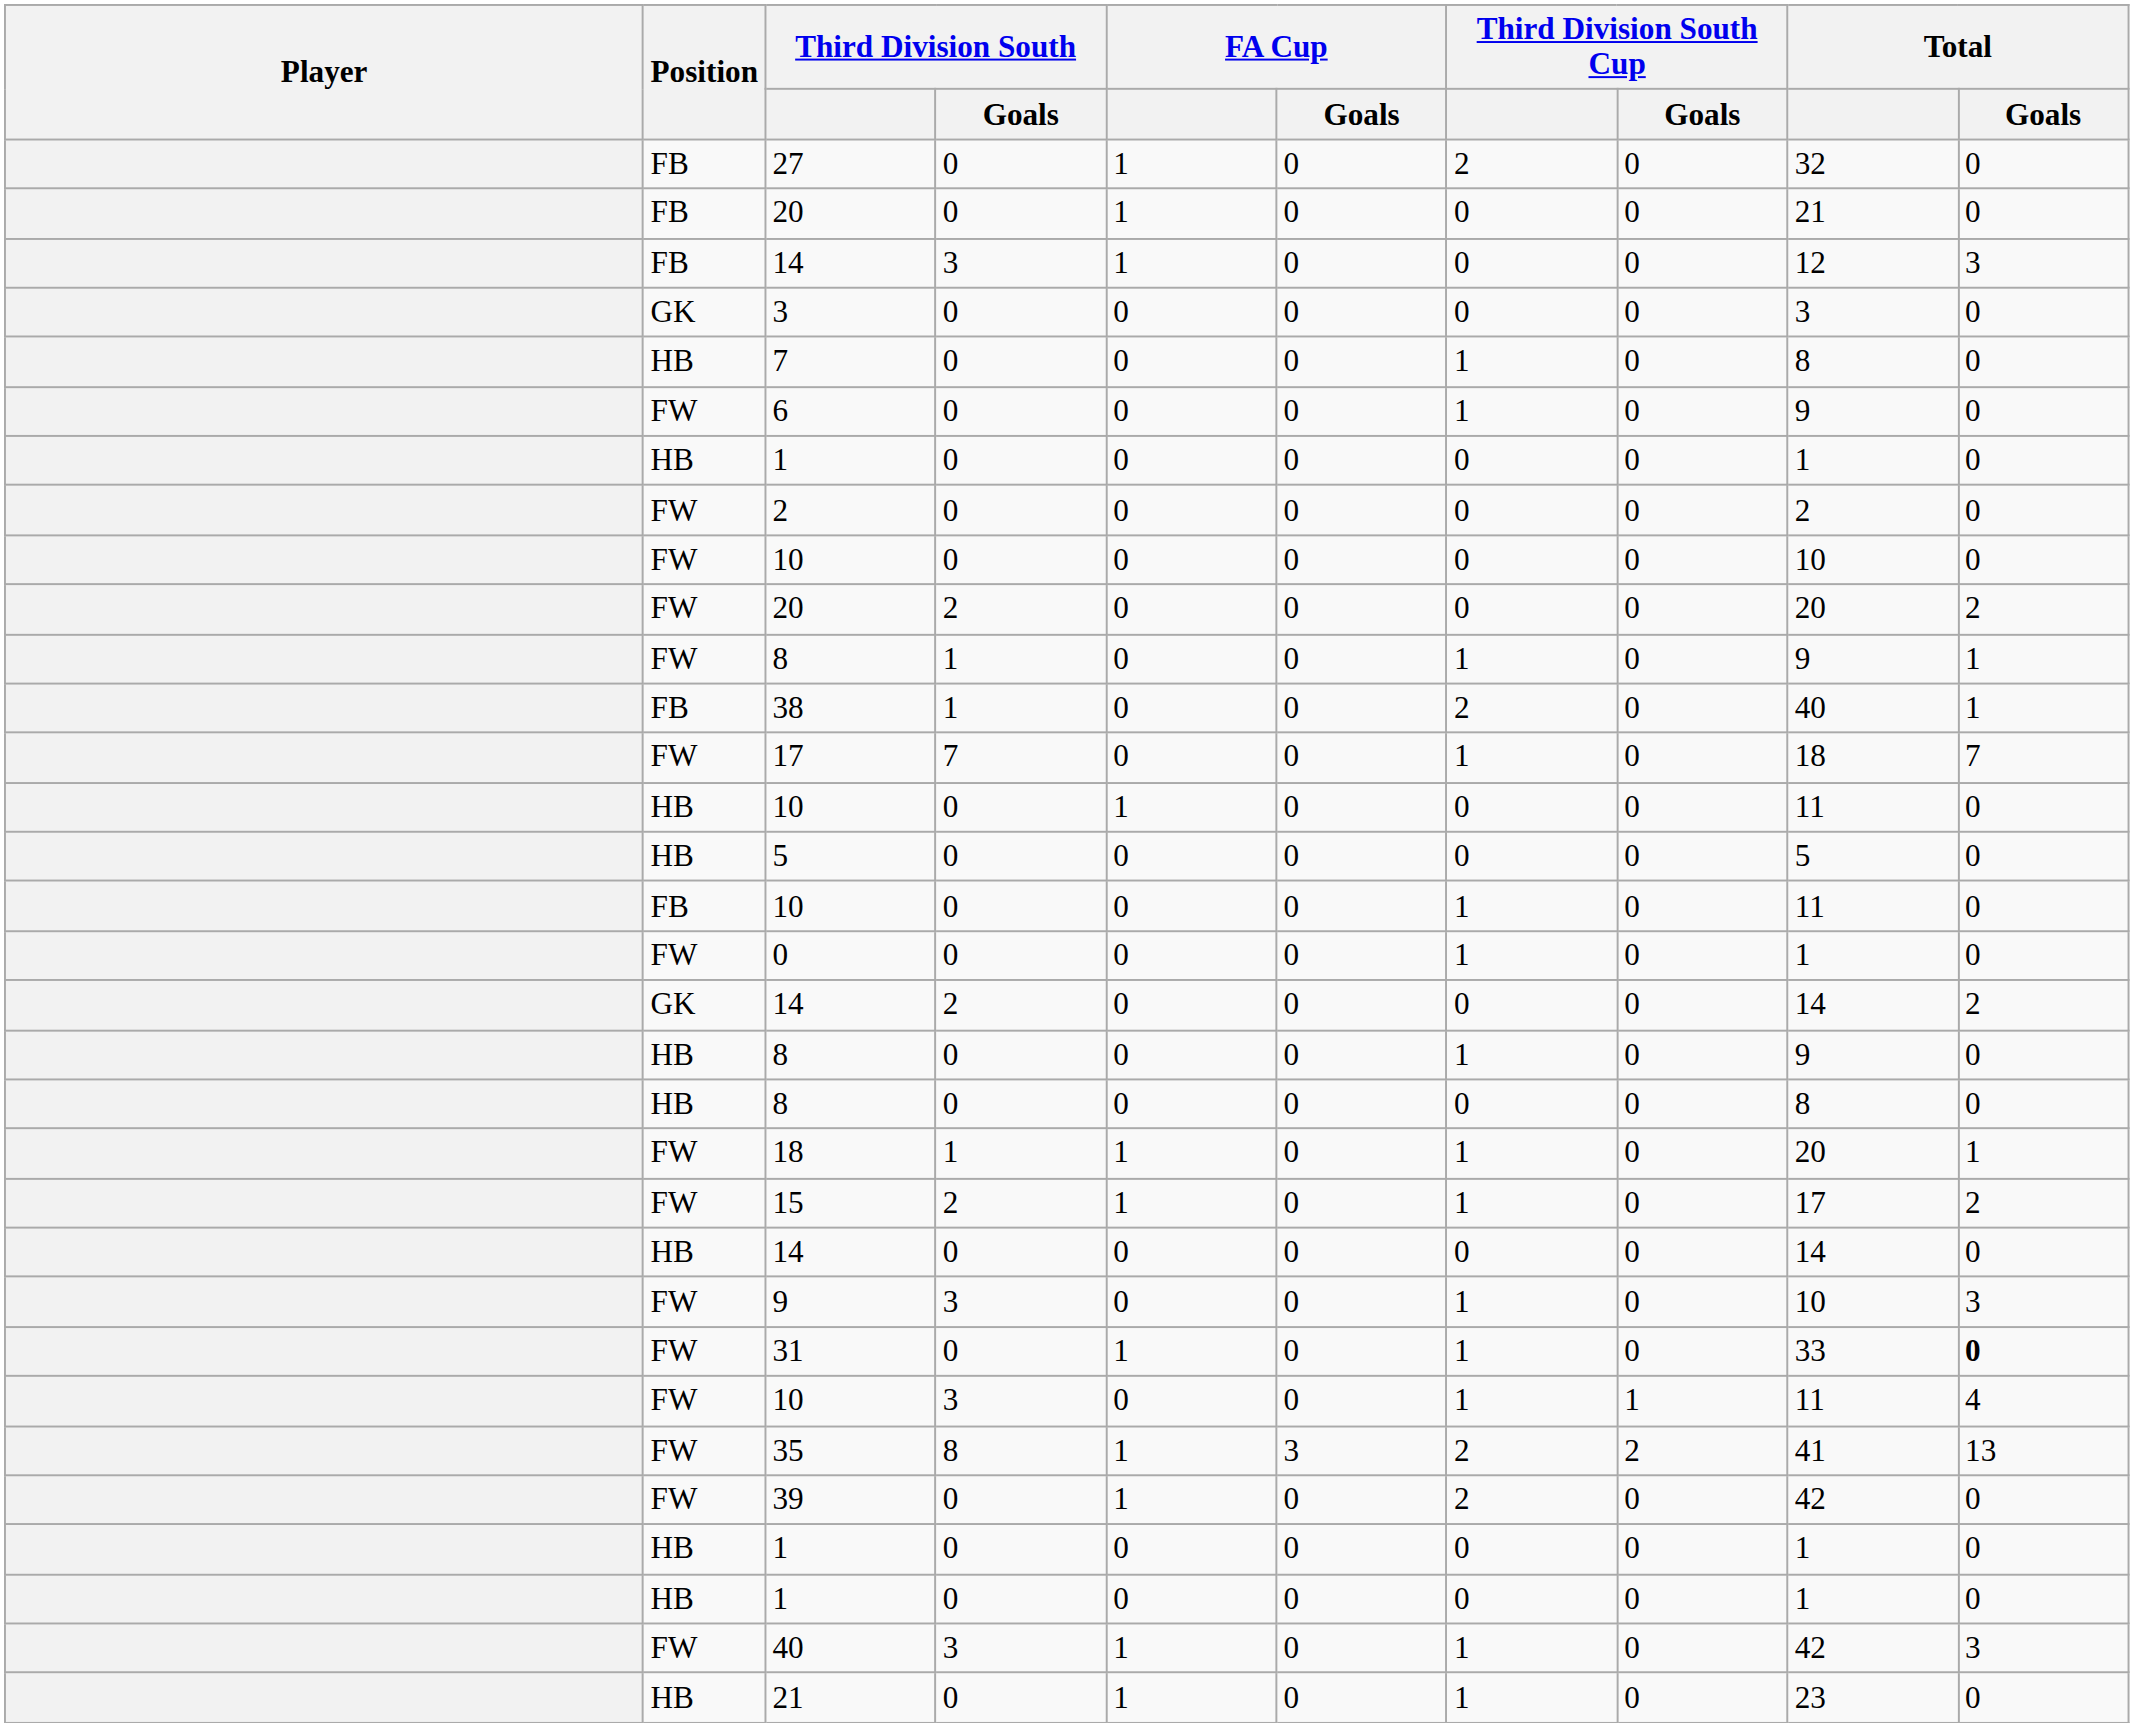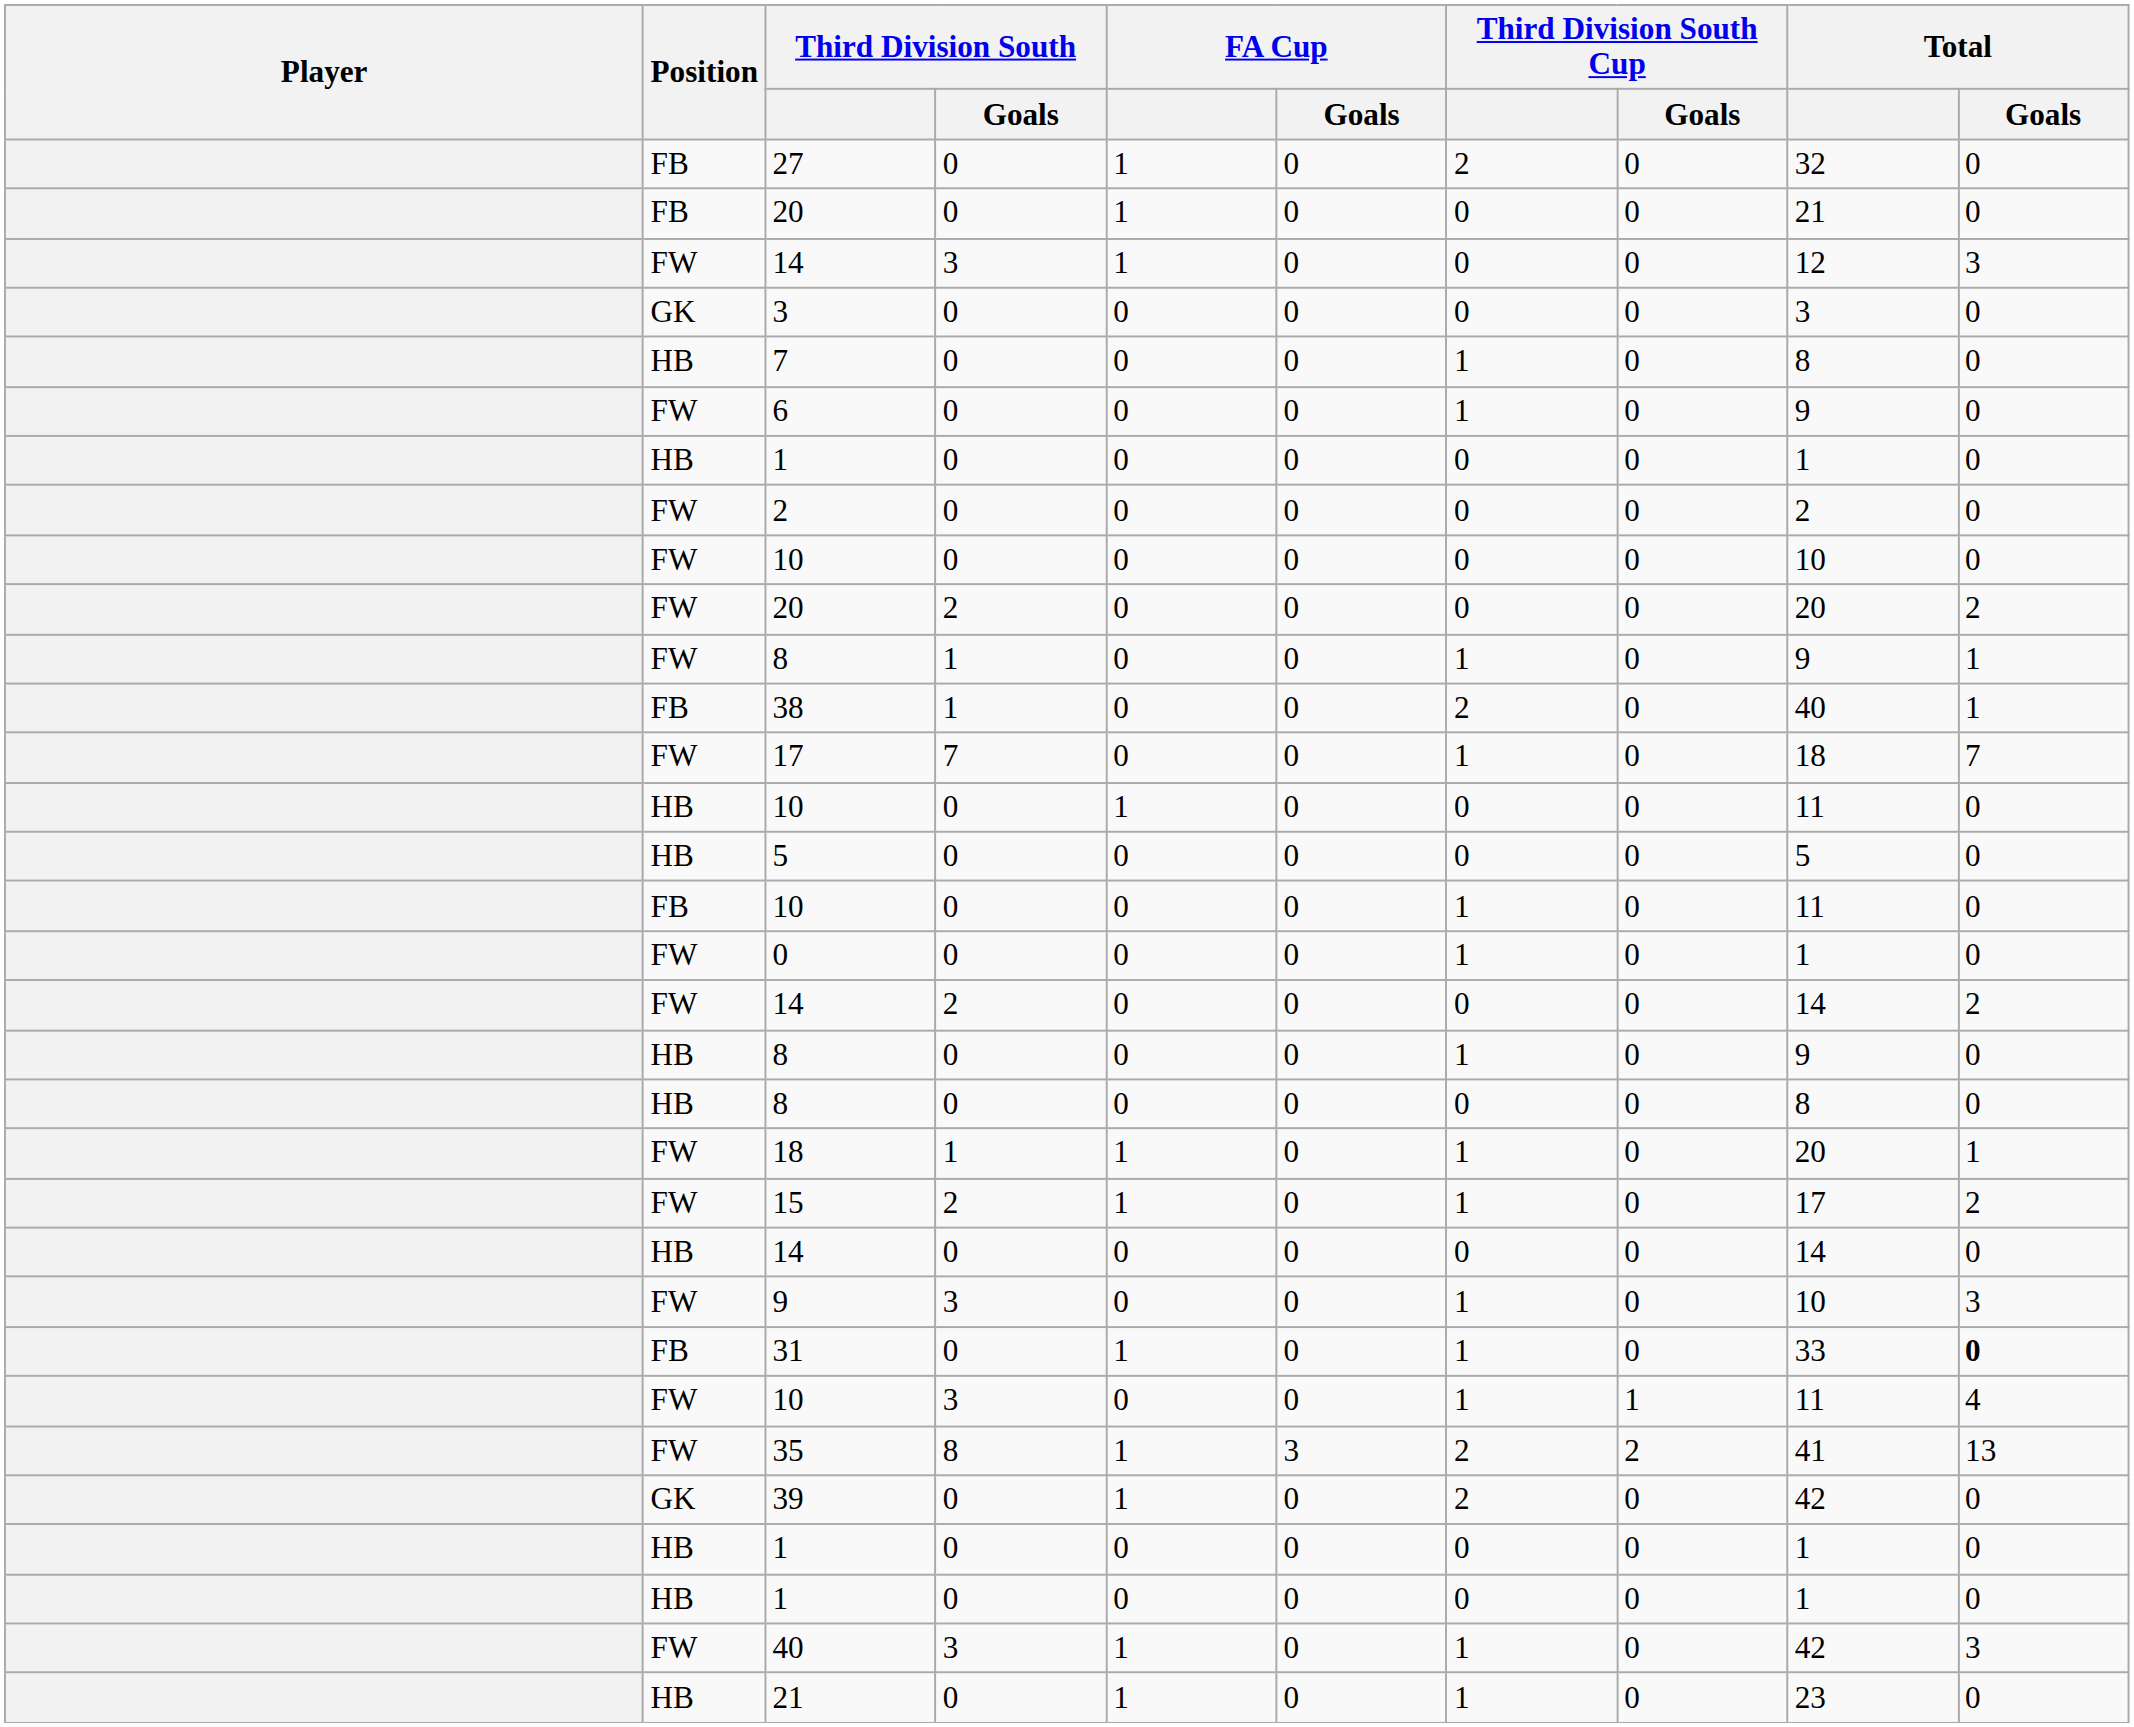14 / 3 | Position: FB -> FW
14 / 2 | Position: GK -> FW
31 | Position: FW -> FB
39 | Position: FW -> GK
